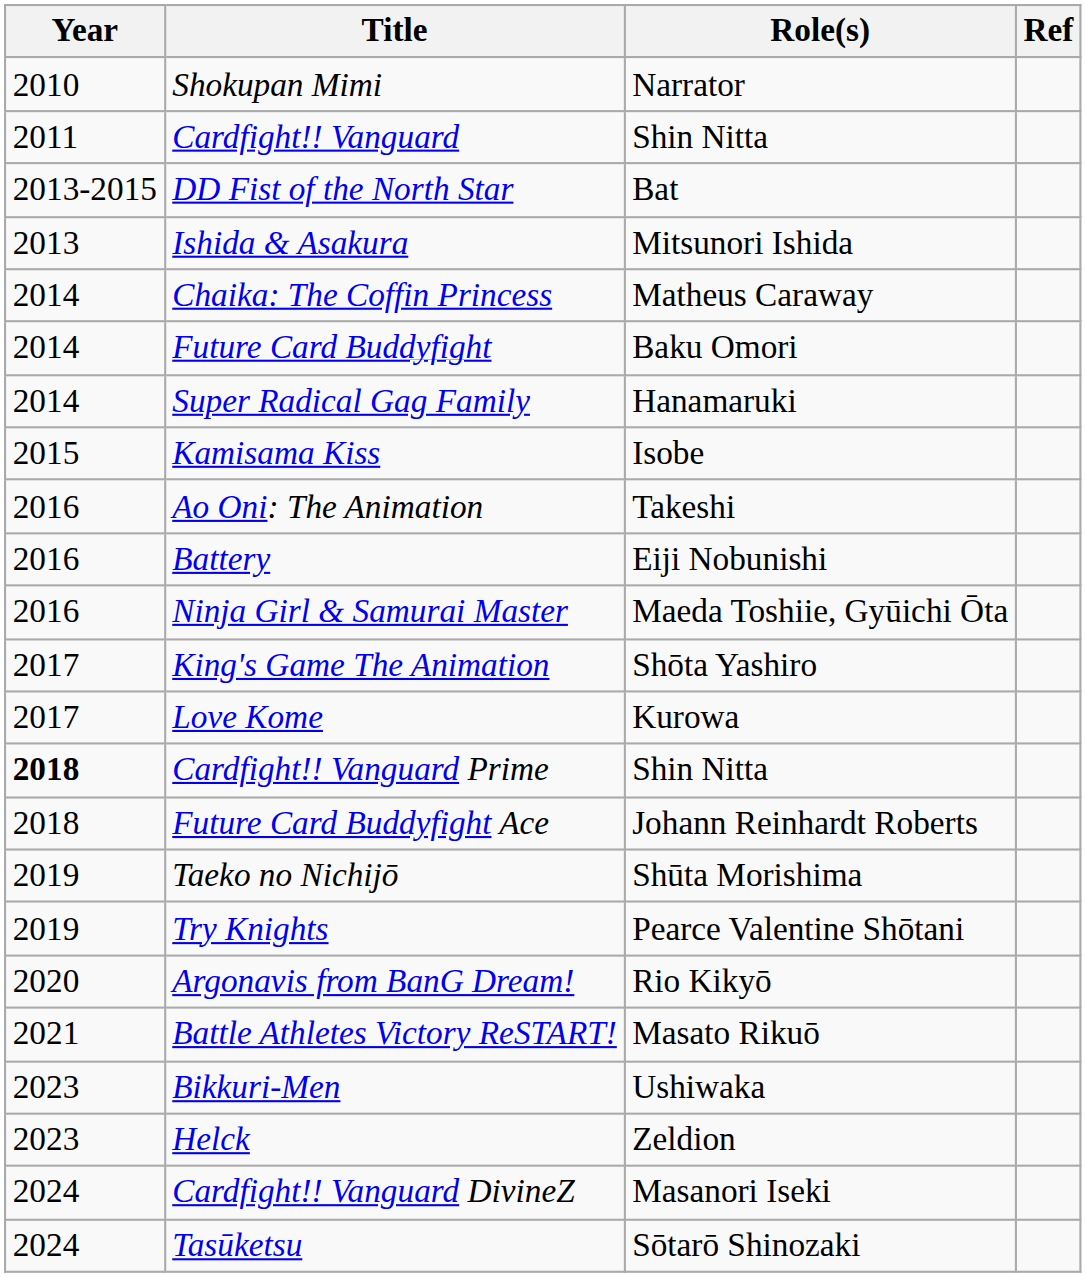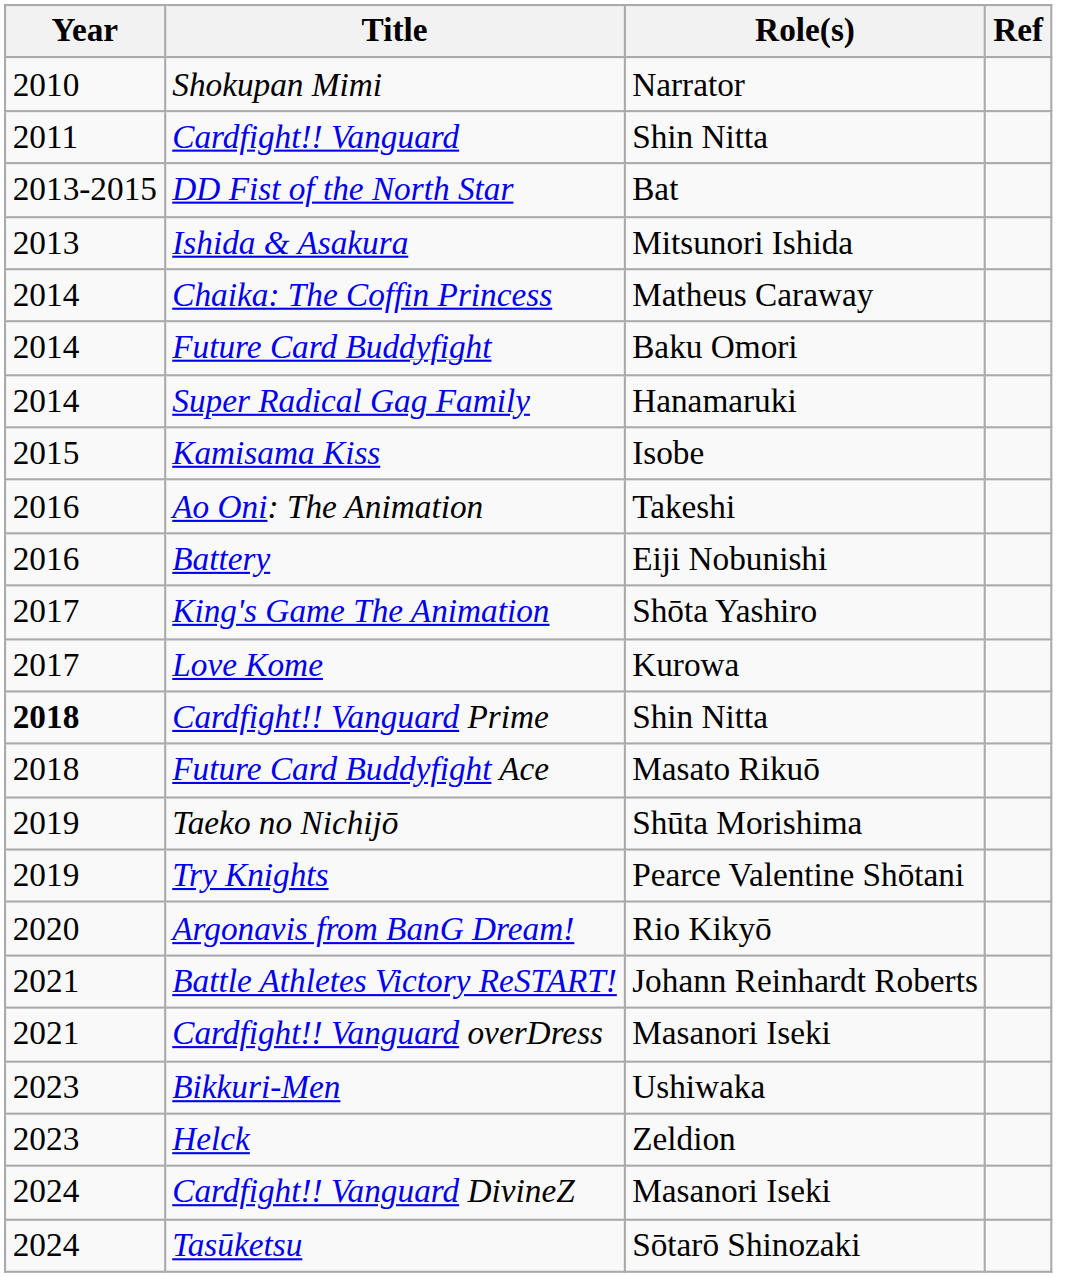- row: 2016 | Ninja Girl & Samurai Master | Maeda Toshiie, Gyūichi Ōta
Future Card Buddyfight Ace | Role(s): Johann Reinhardt Roberts -> Masato Rikuō
Battle Athletes Victory ReSTART! | Role(s): Masato Rikuō -> Johann Reinhardt Roberts
+ row: 2021 | Cardfight!! Vanguard overDress | Masanori Iseki
